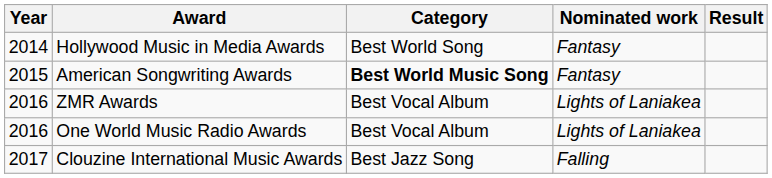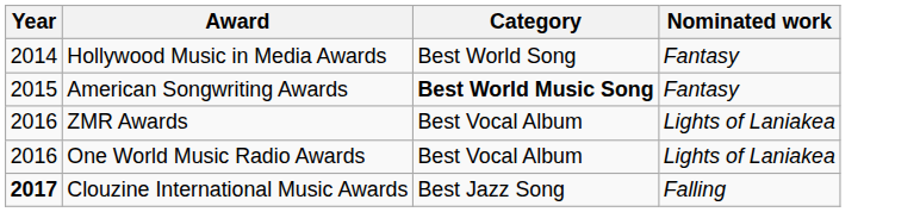- column: Result
Clouzine International Music Awards | Year: normal -> bold
